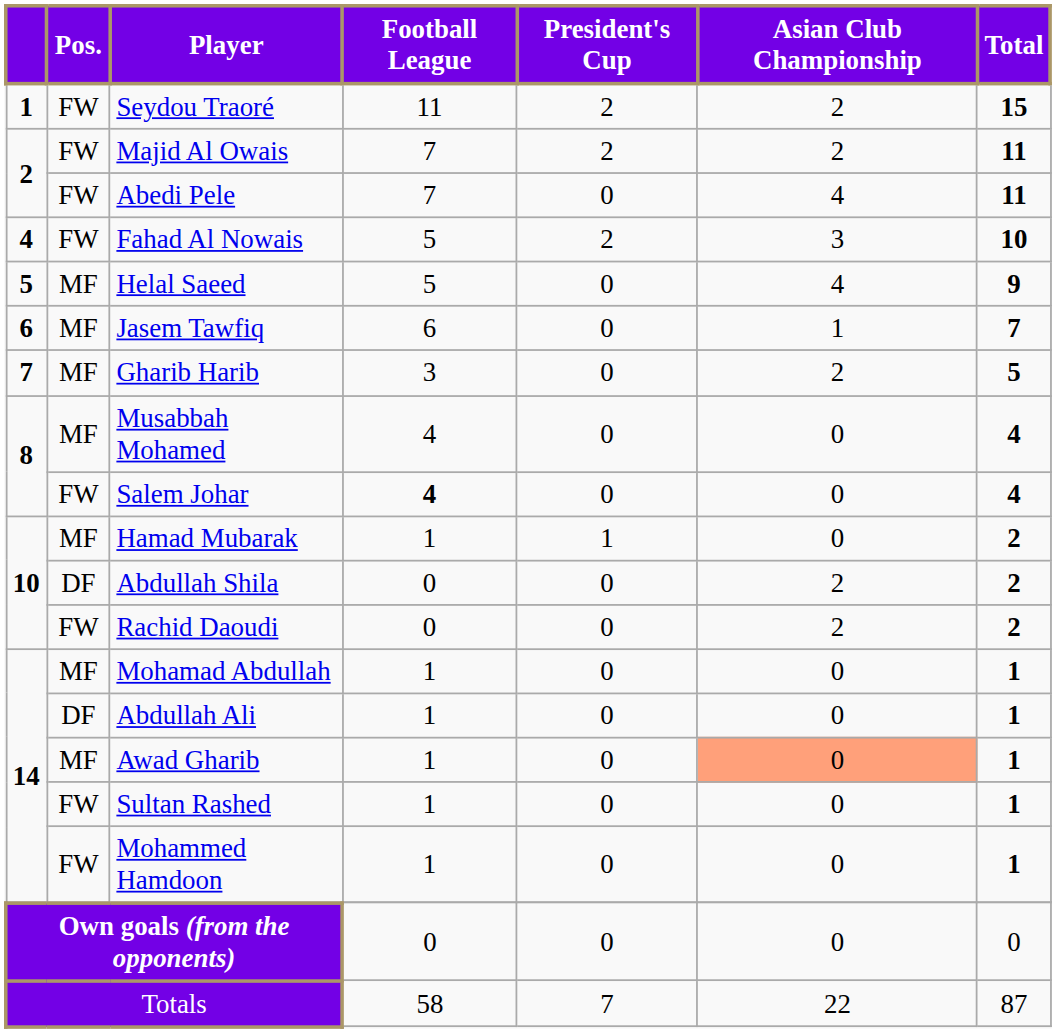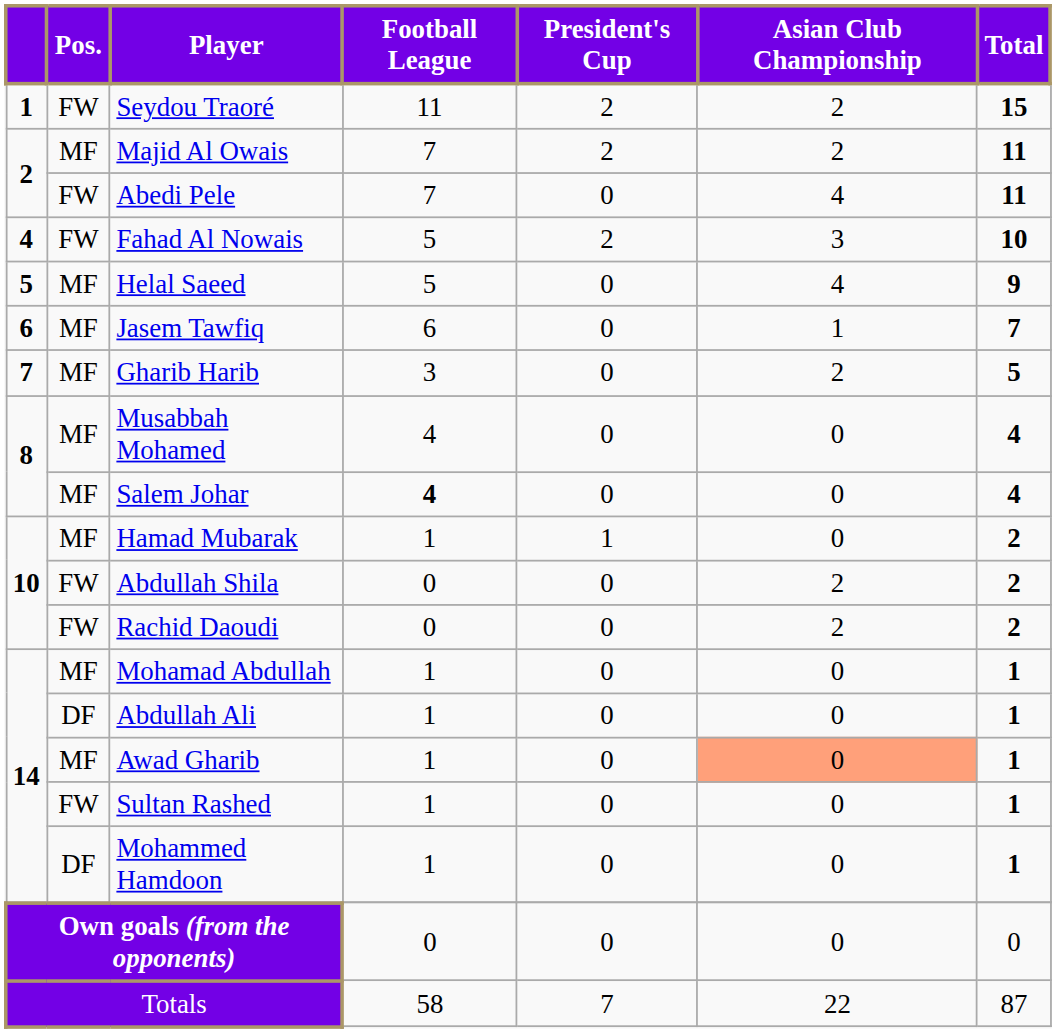Majid Al Owais | Pos.: FW -> MF
Salem Johar | Pos.: FW -> MF
Abdullah Shila | Pos.: DF -> FW
Mohammed Hamdoon | Pos.: FW -> DF
